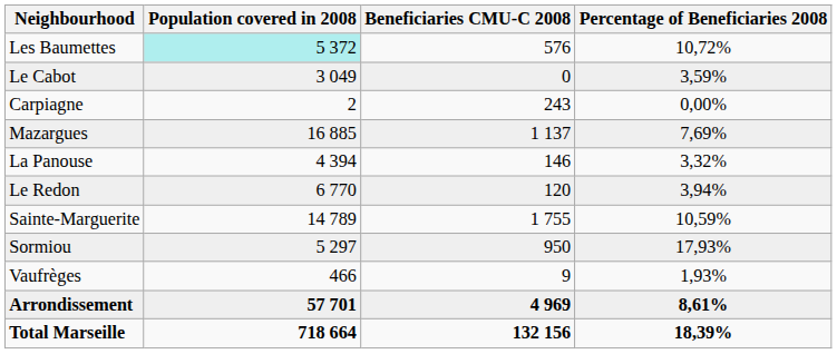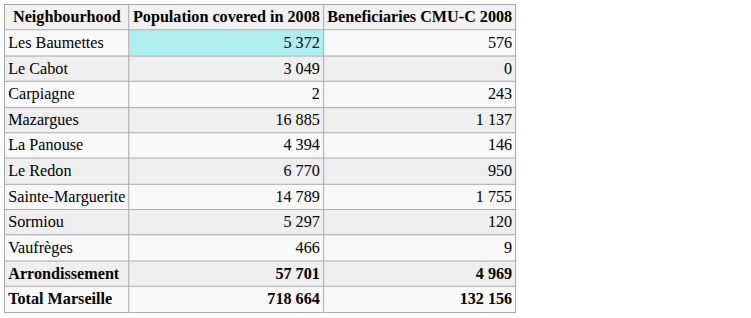- column: Percentage of Beneficiaries 2008 | 10,72% | 3,59% | 0,00% | 7,69% | 3,32% | 3,94% | 10,59% | 17,93% | 1,93% | 8,61% | 18,39%
Le Redon | Beneficiaries CMU-C 2008: 120 -> 950
Sormiou | Beneficiaries CMU-C 2008: 950 -> 120
